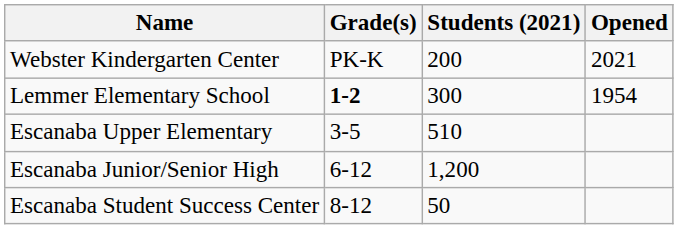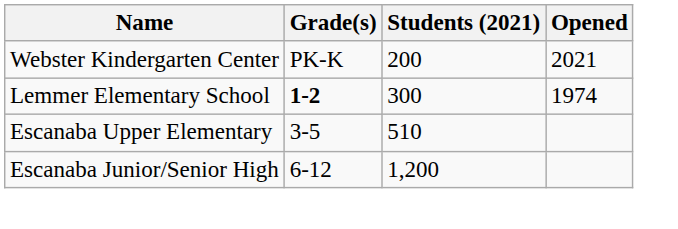Lemmer Elementary School | Opened: 1954 -> 1974
- row: Escanaba Student Success Center | 8-12 | 50
